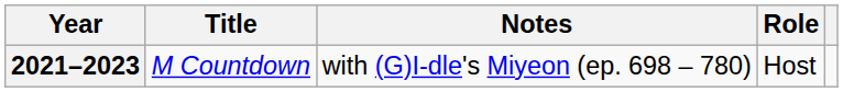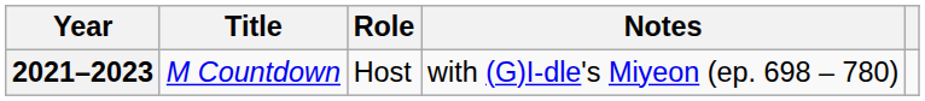columns swapped: Role <-> Notes
